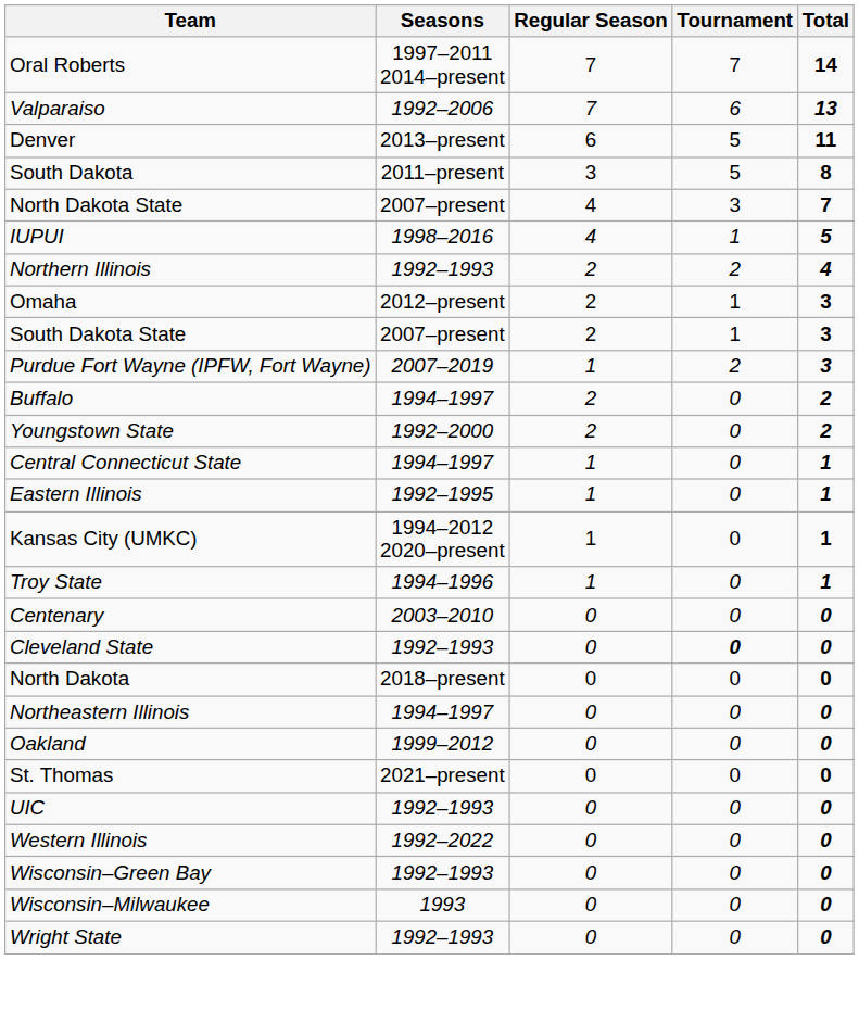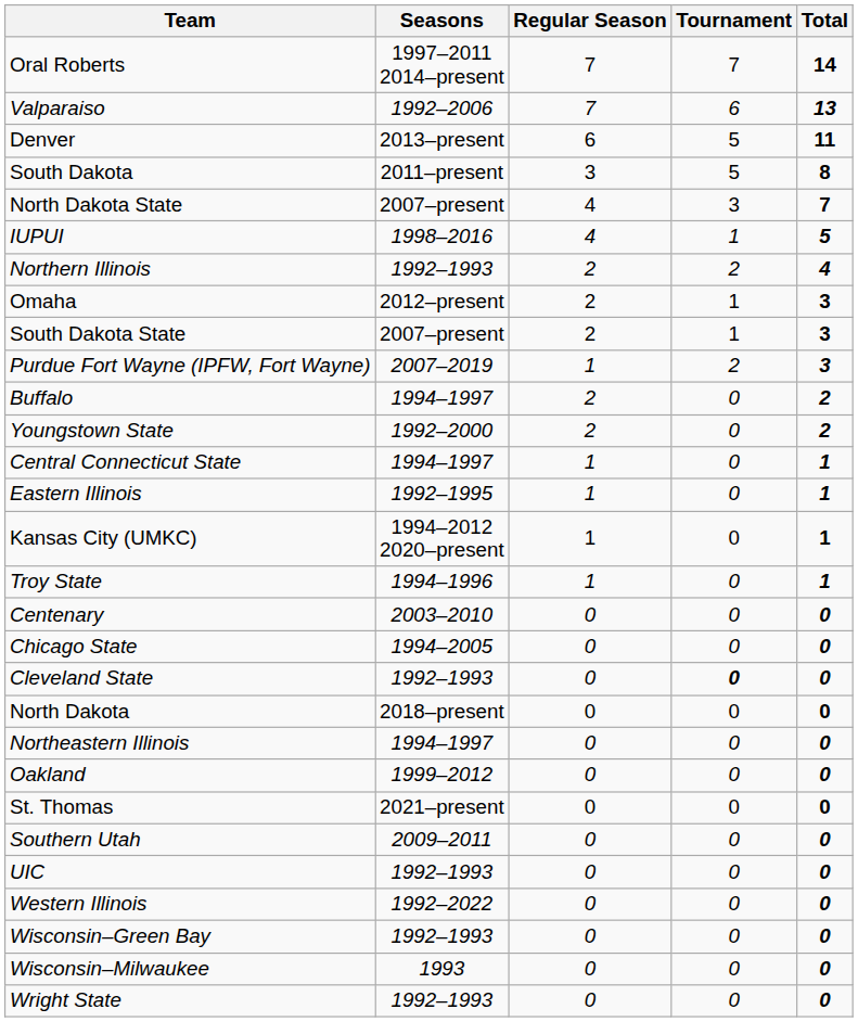+ row: Chicago State | 1994–2005 | 0 | 0 | 0
+ row: Southern Utah | 2009–2011 | 0 | 0 | 0
